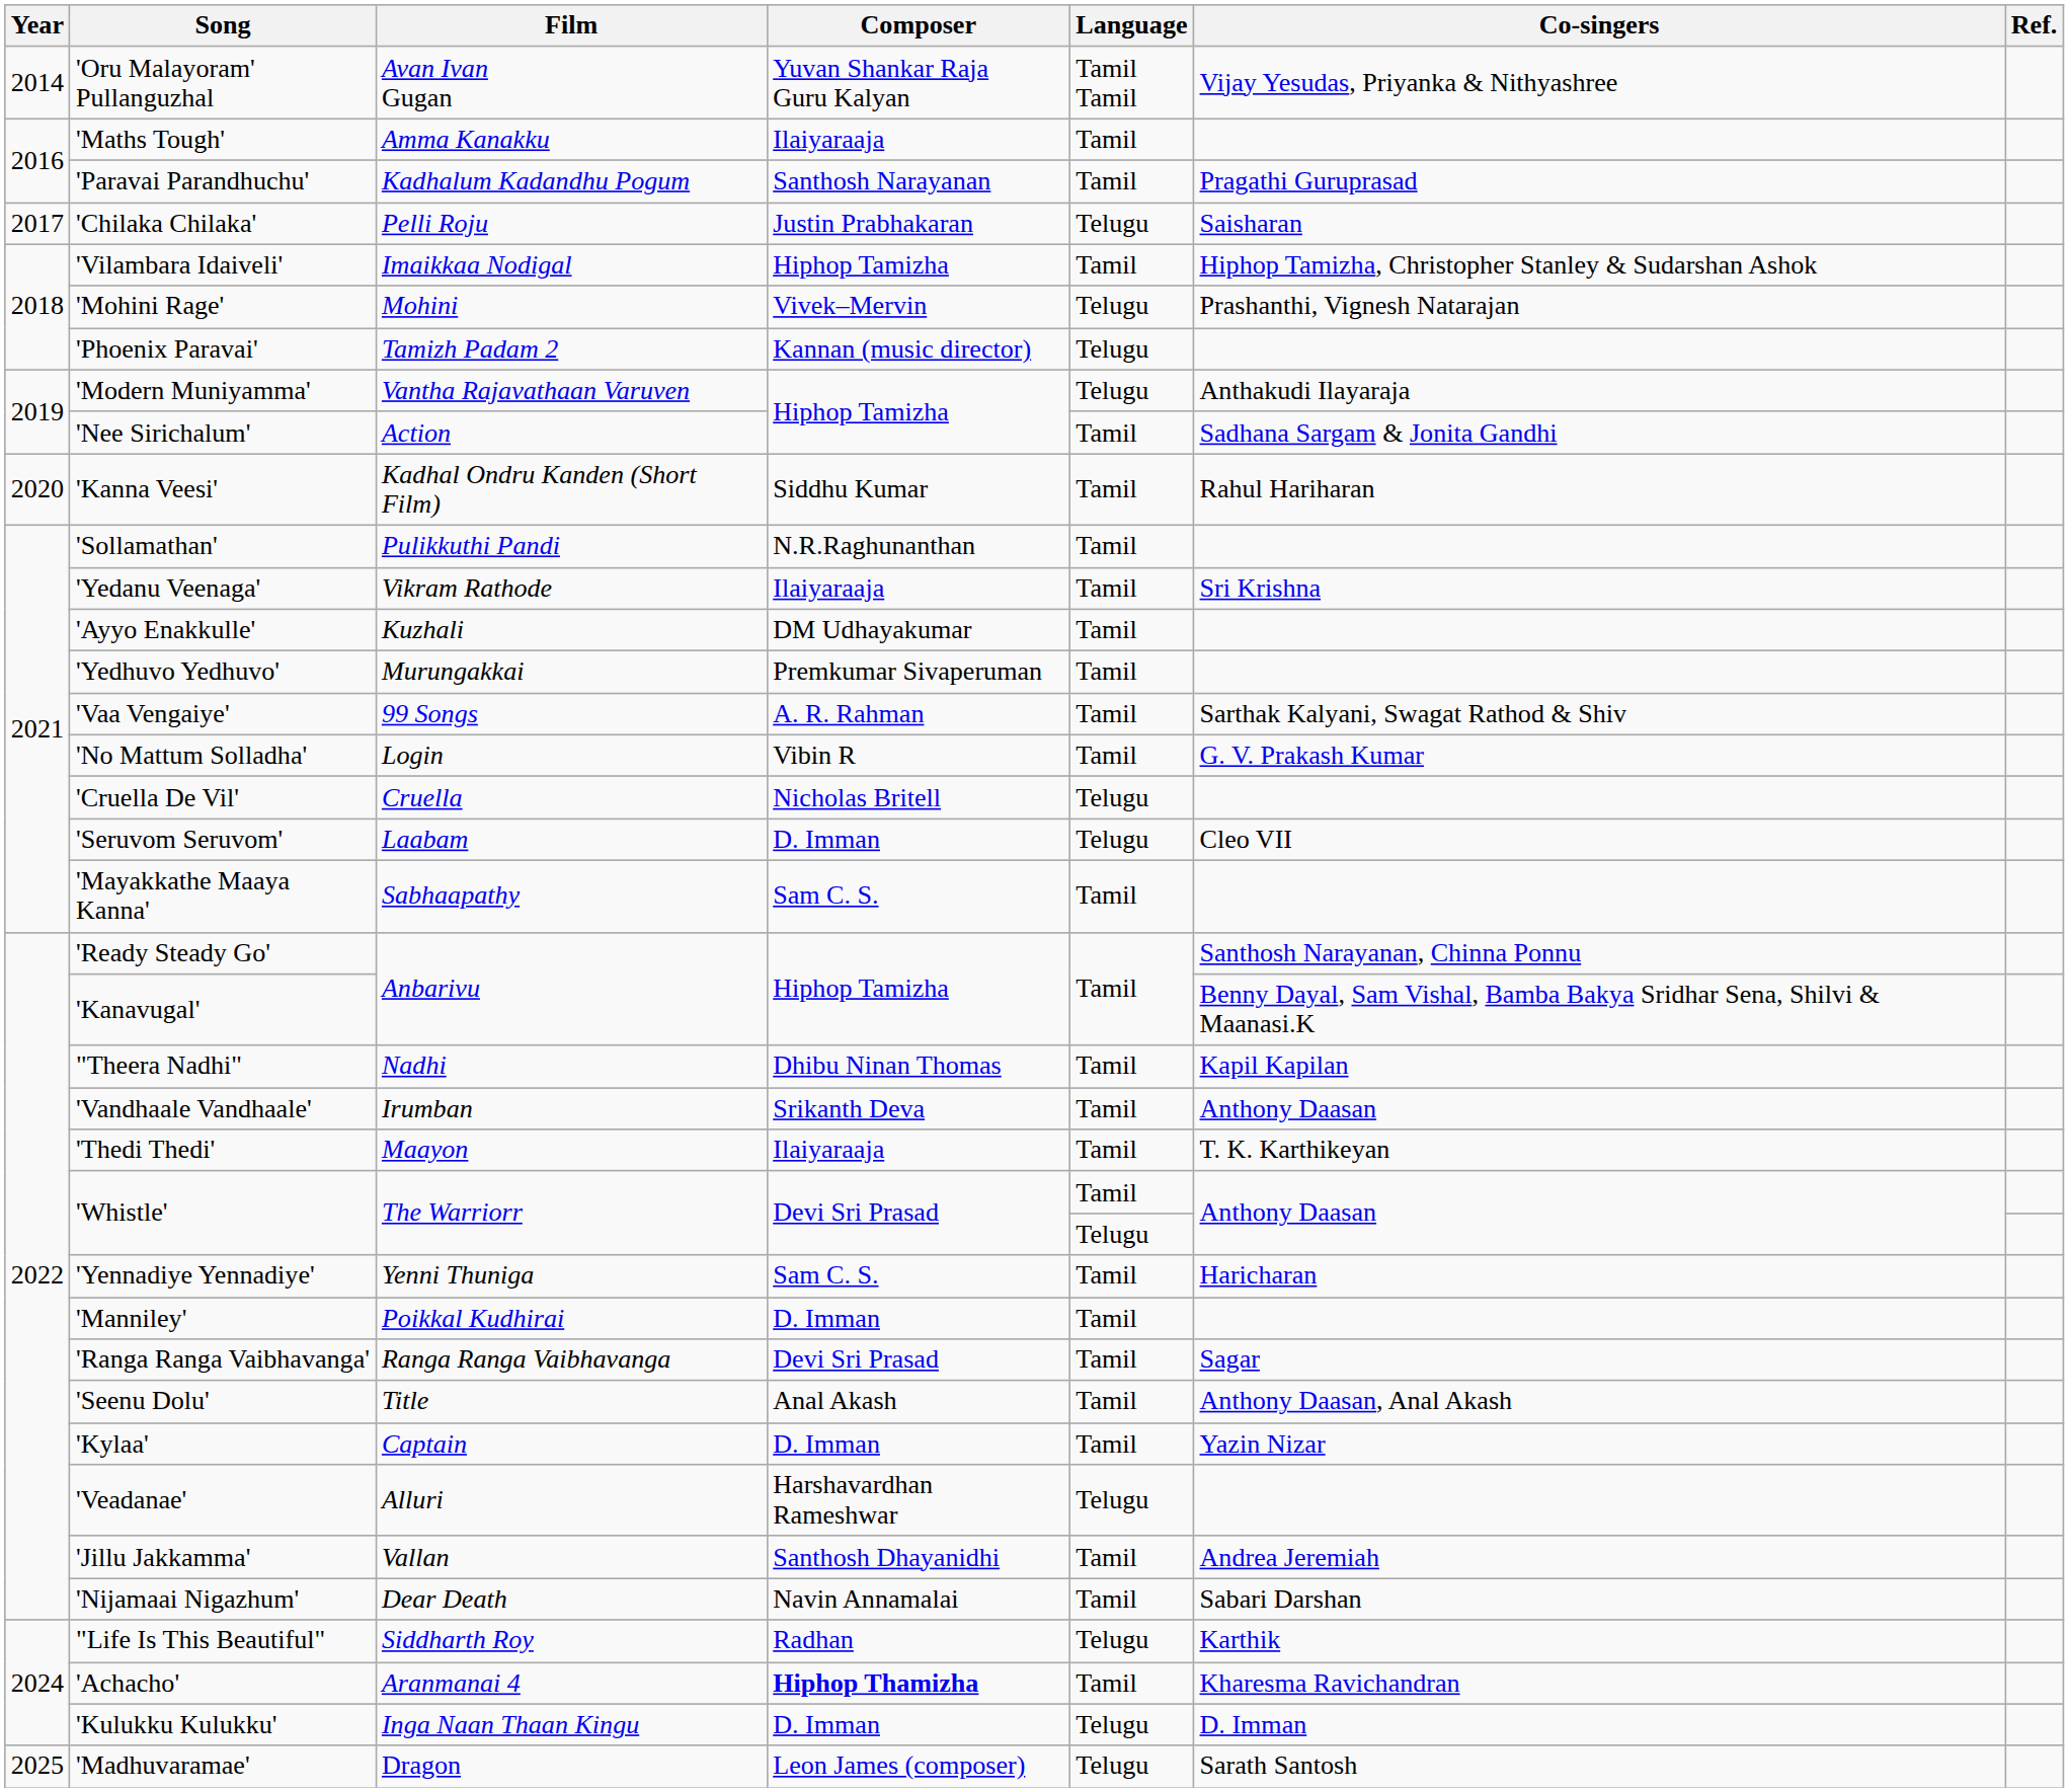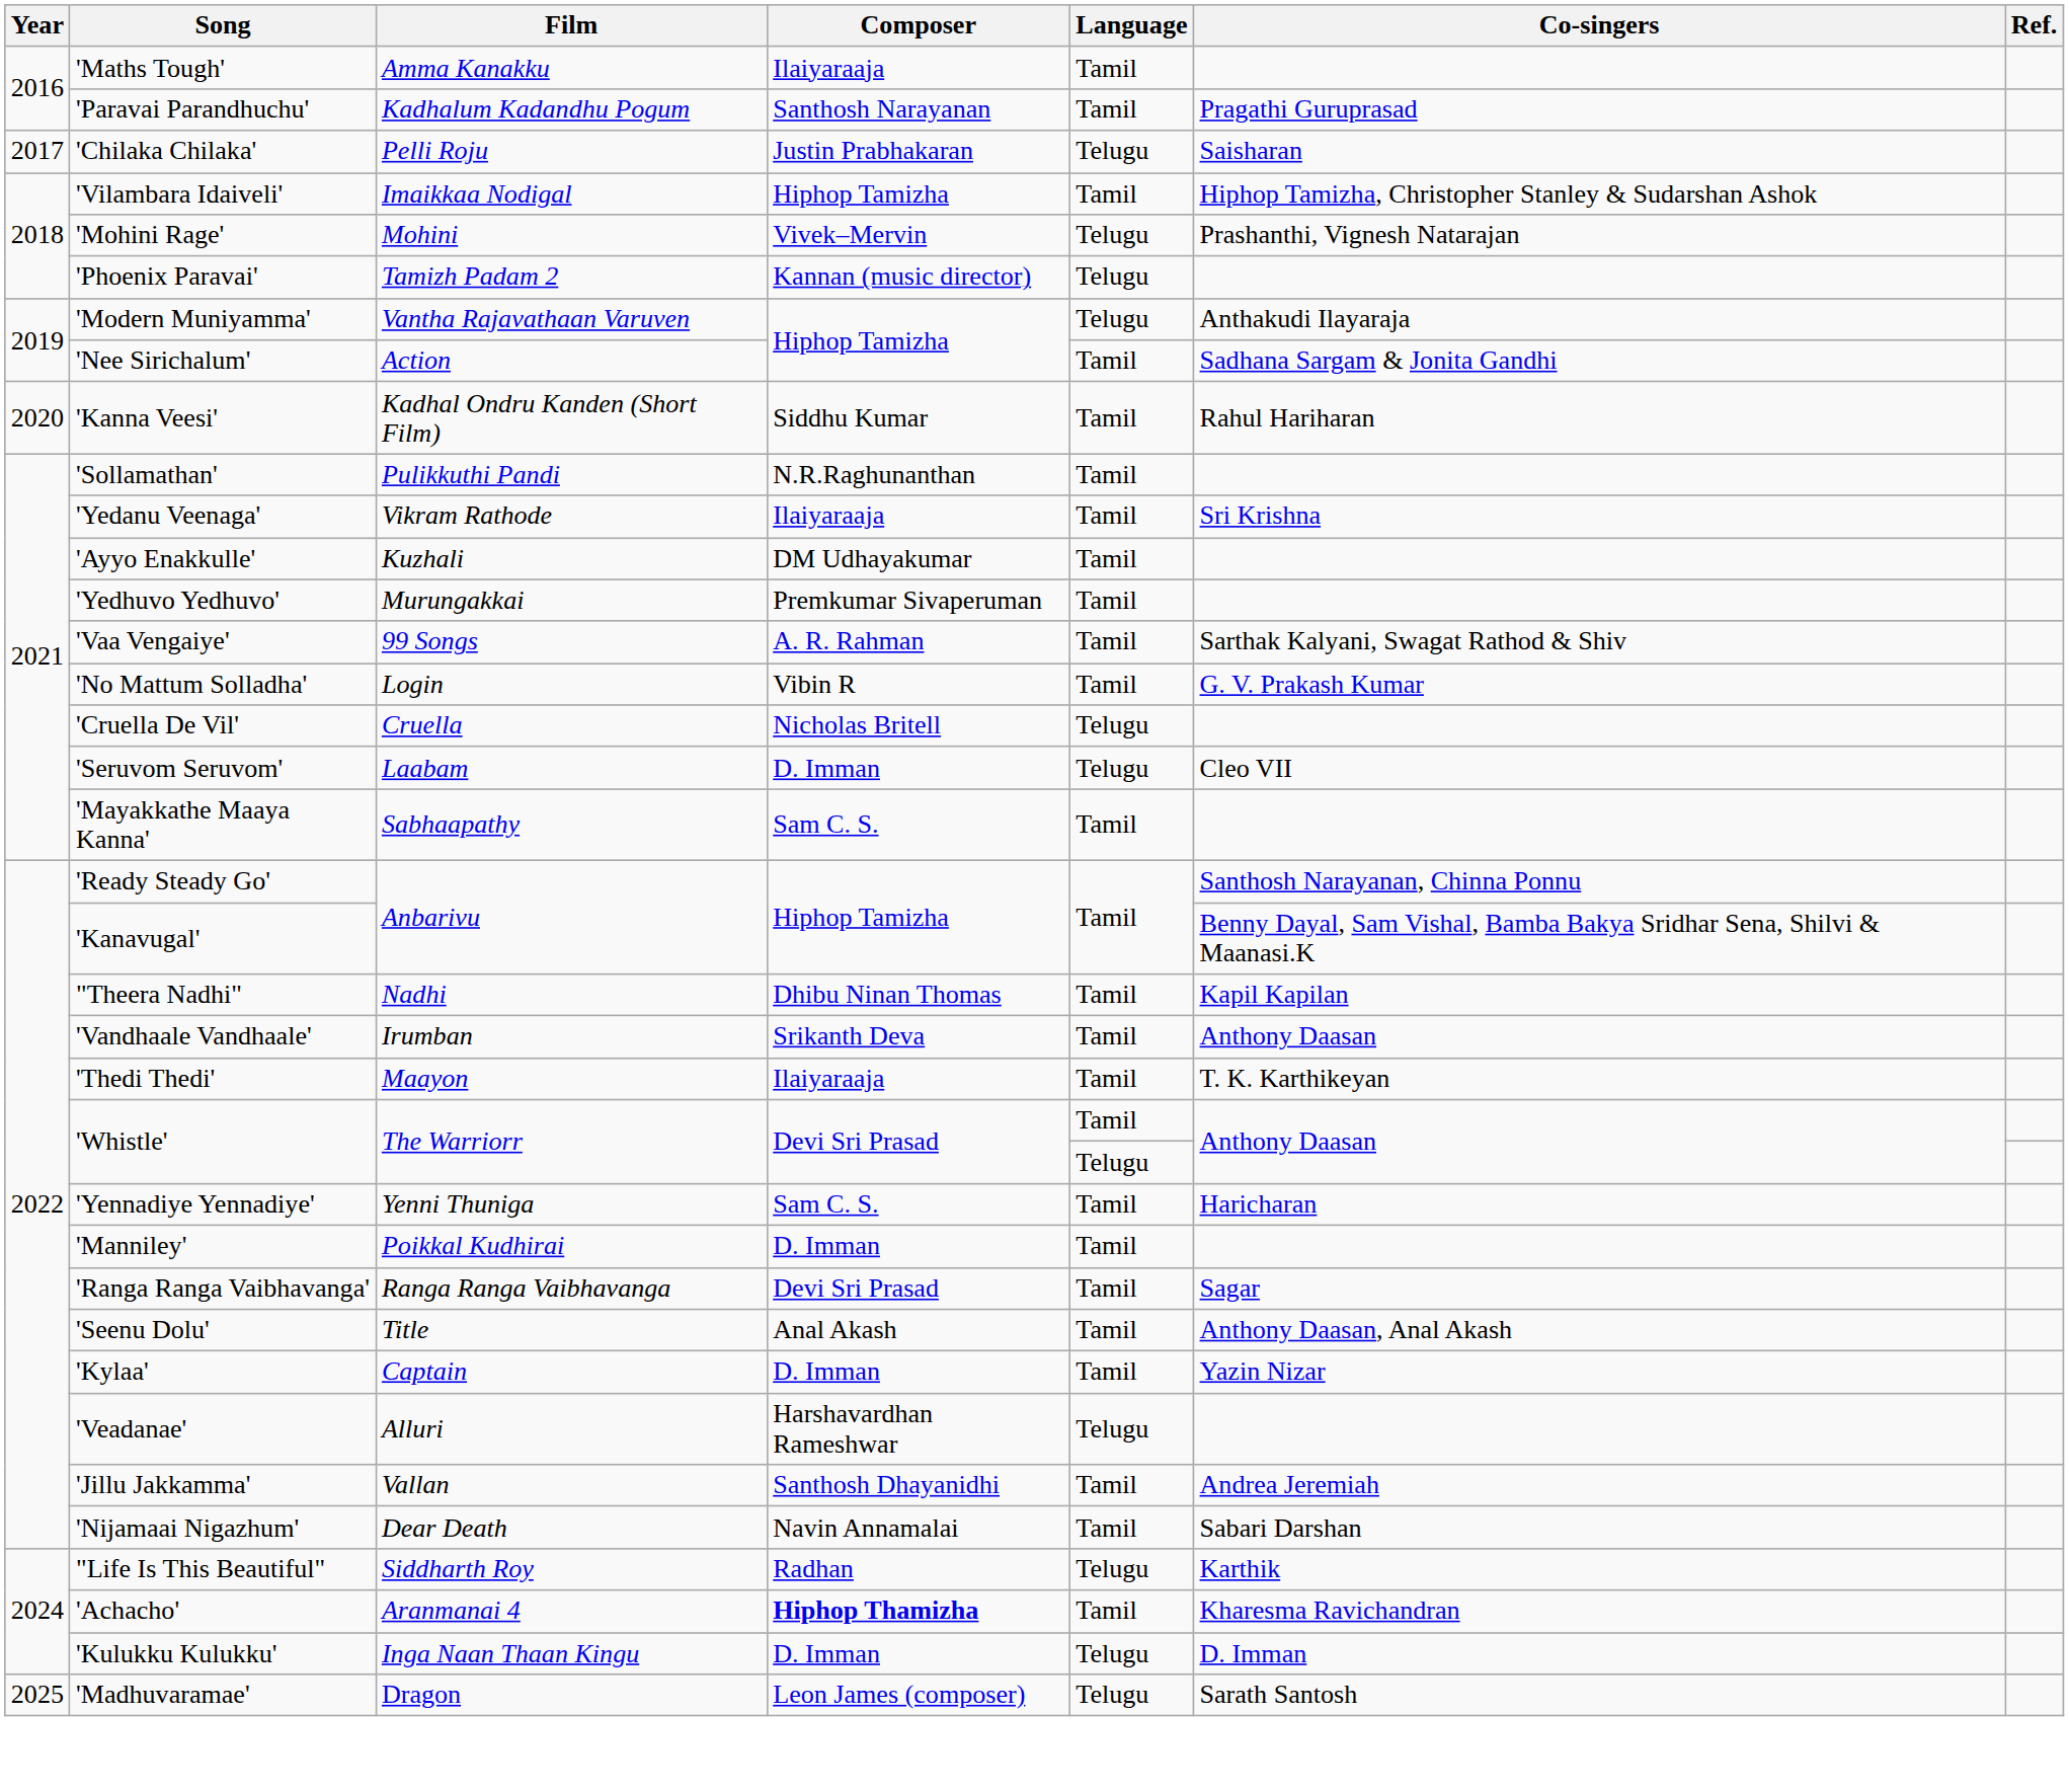- row: 2014 | 'Oru Malayoram' Pullanguzhal | Avan Ivan Gugan | Yuvan Shankar Raja Guru Kalyan | Tamil Tamil | Vijay Yesudas, Priyanka & Nithyashree
